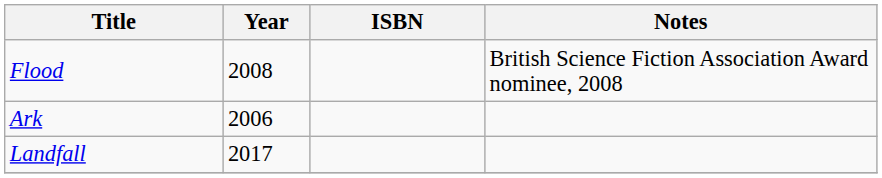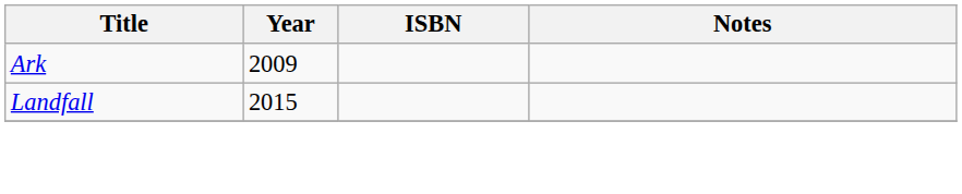- row: Flood | 2008 | British Science Fiction Association Award nominee, 2008
Ark | Year: 2006 -> 2009
Landfall | Year: 2017 -> 2015
